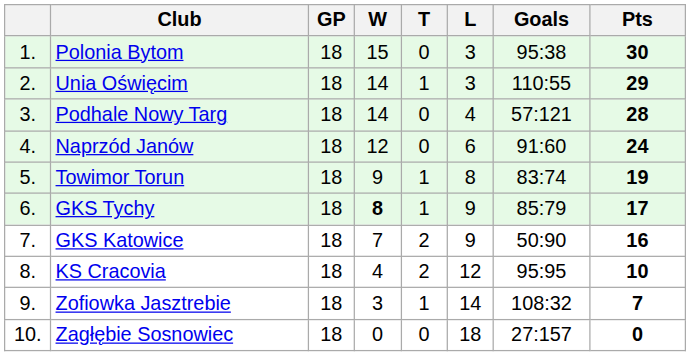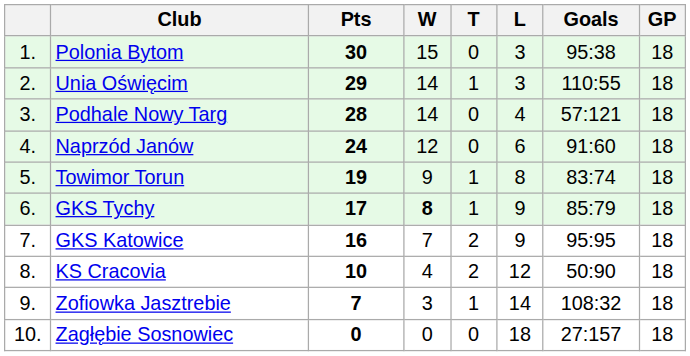columns swapped: GP <-> Pts
GKS Katowice | Goals: 50:90 -> 95:95
KS Cracovia | Goals: 95:95 -> 50:90
